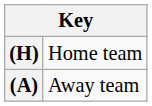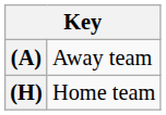rows swapped: (A) <-> (H)
